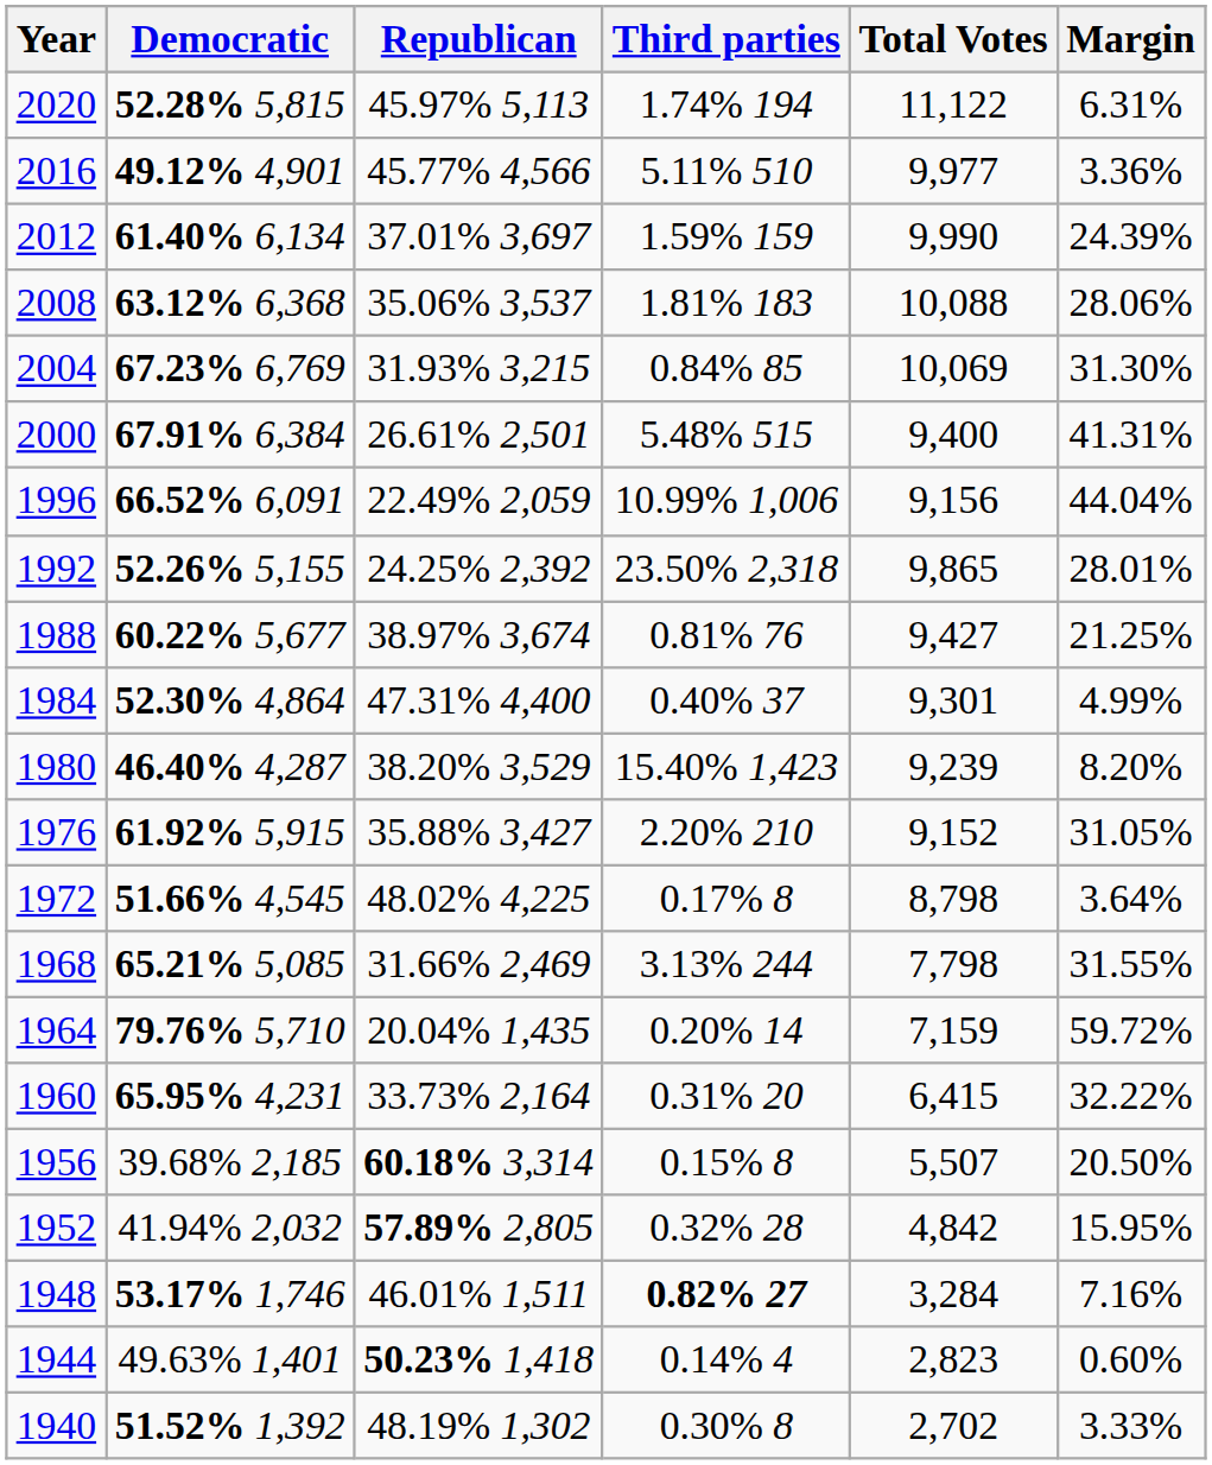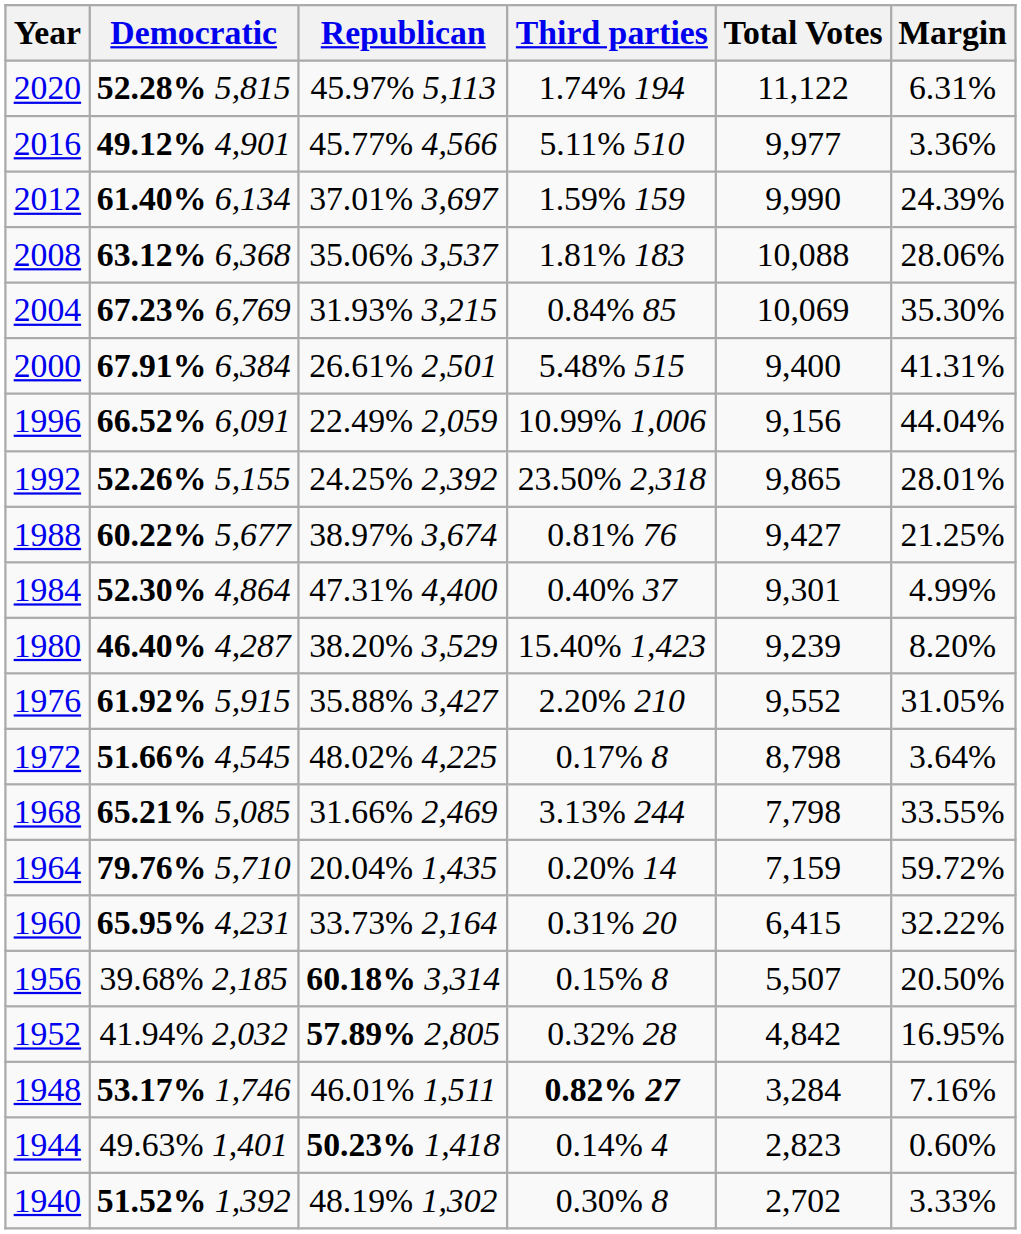2004 | Margin: 31.30% -> 35.30%
1976 | Total Votes: 9,152 -> 9,552
1968 | Margin: 31.55% -> 33.55%
1952 | Margin: 15.95% -> 16.95%
